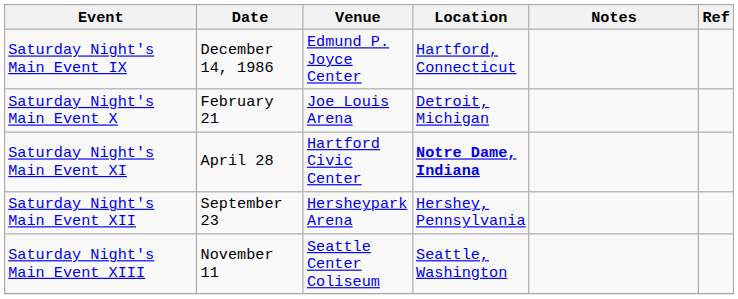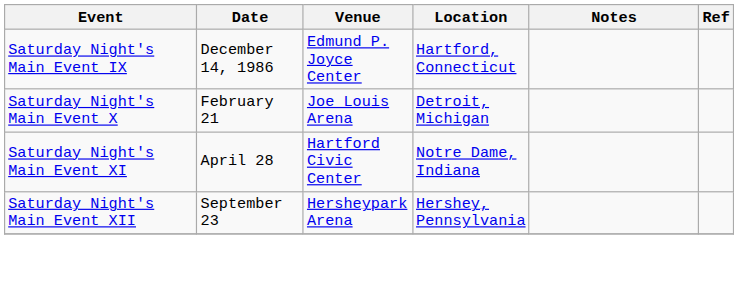Saturday Night's Main Event XI | Location: bold -> normal
- row: Saturday Night's Main Event XIII | November 11 | Seattle Center Coliseum | Seattle, Washington
